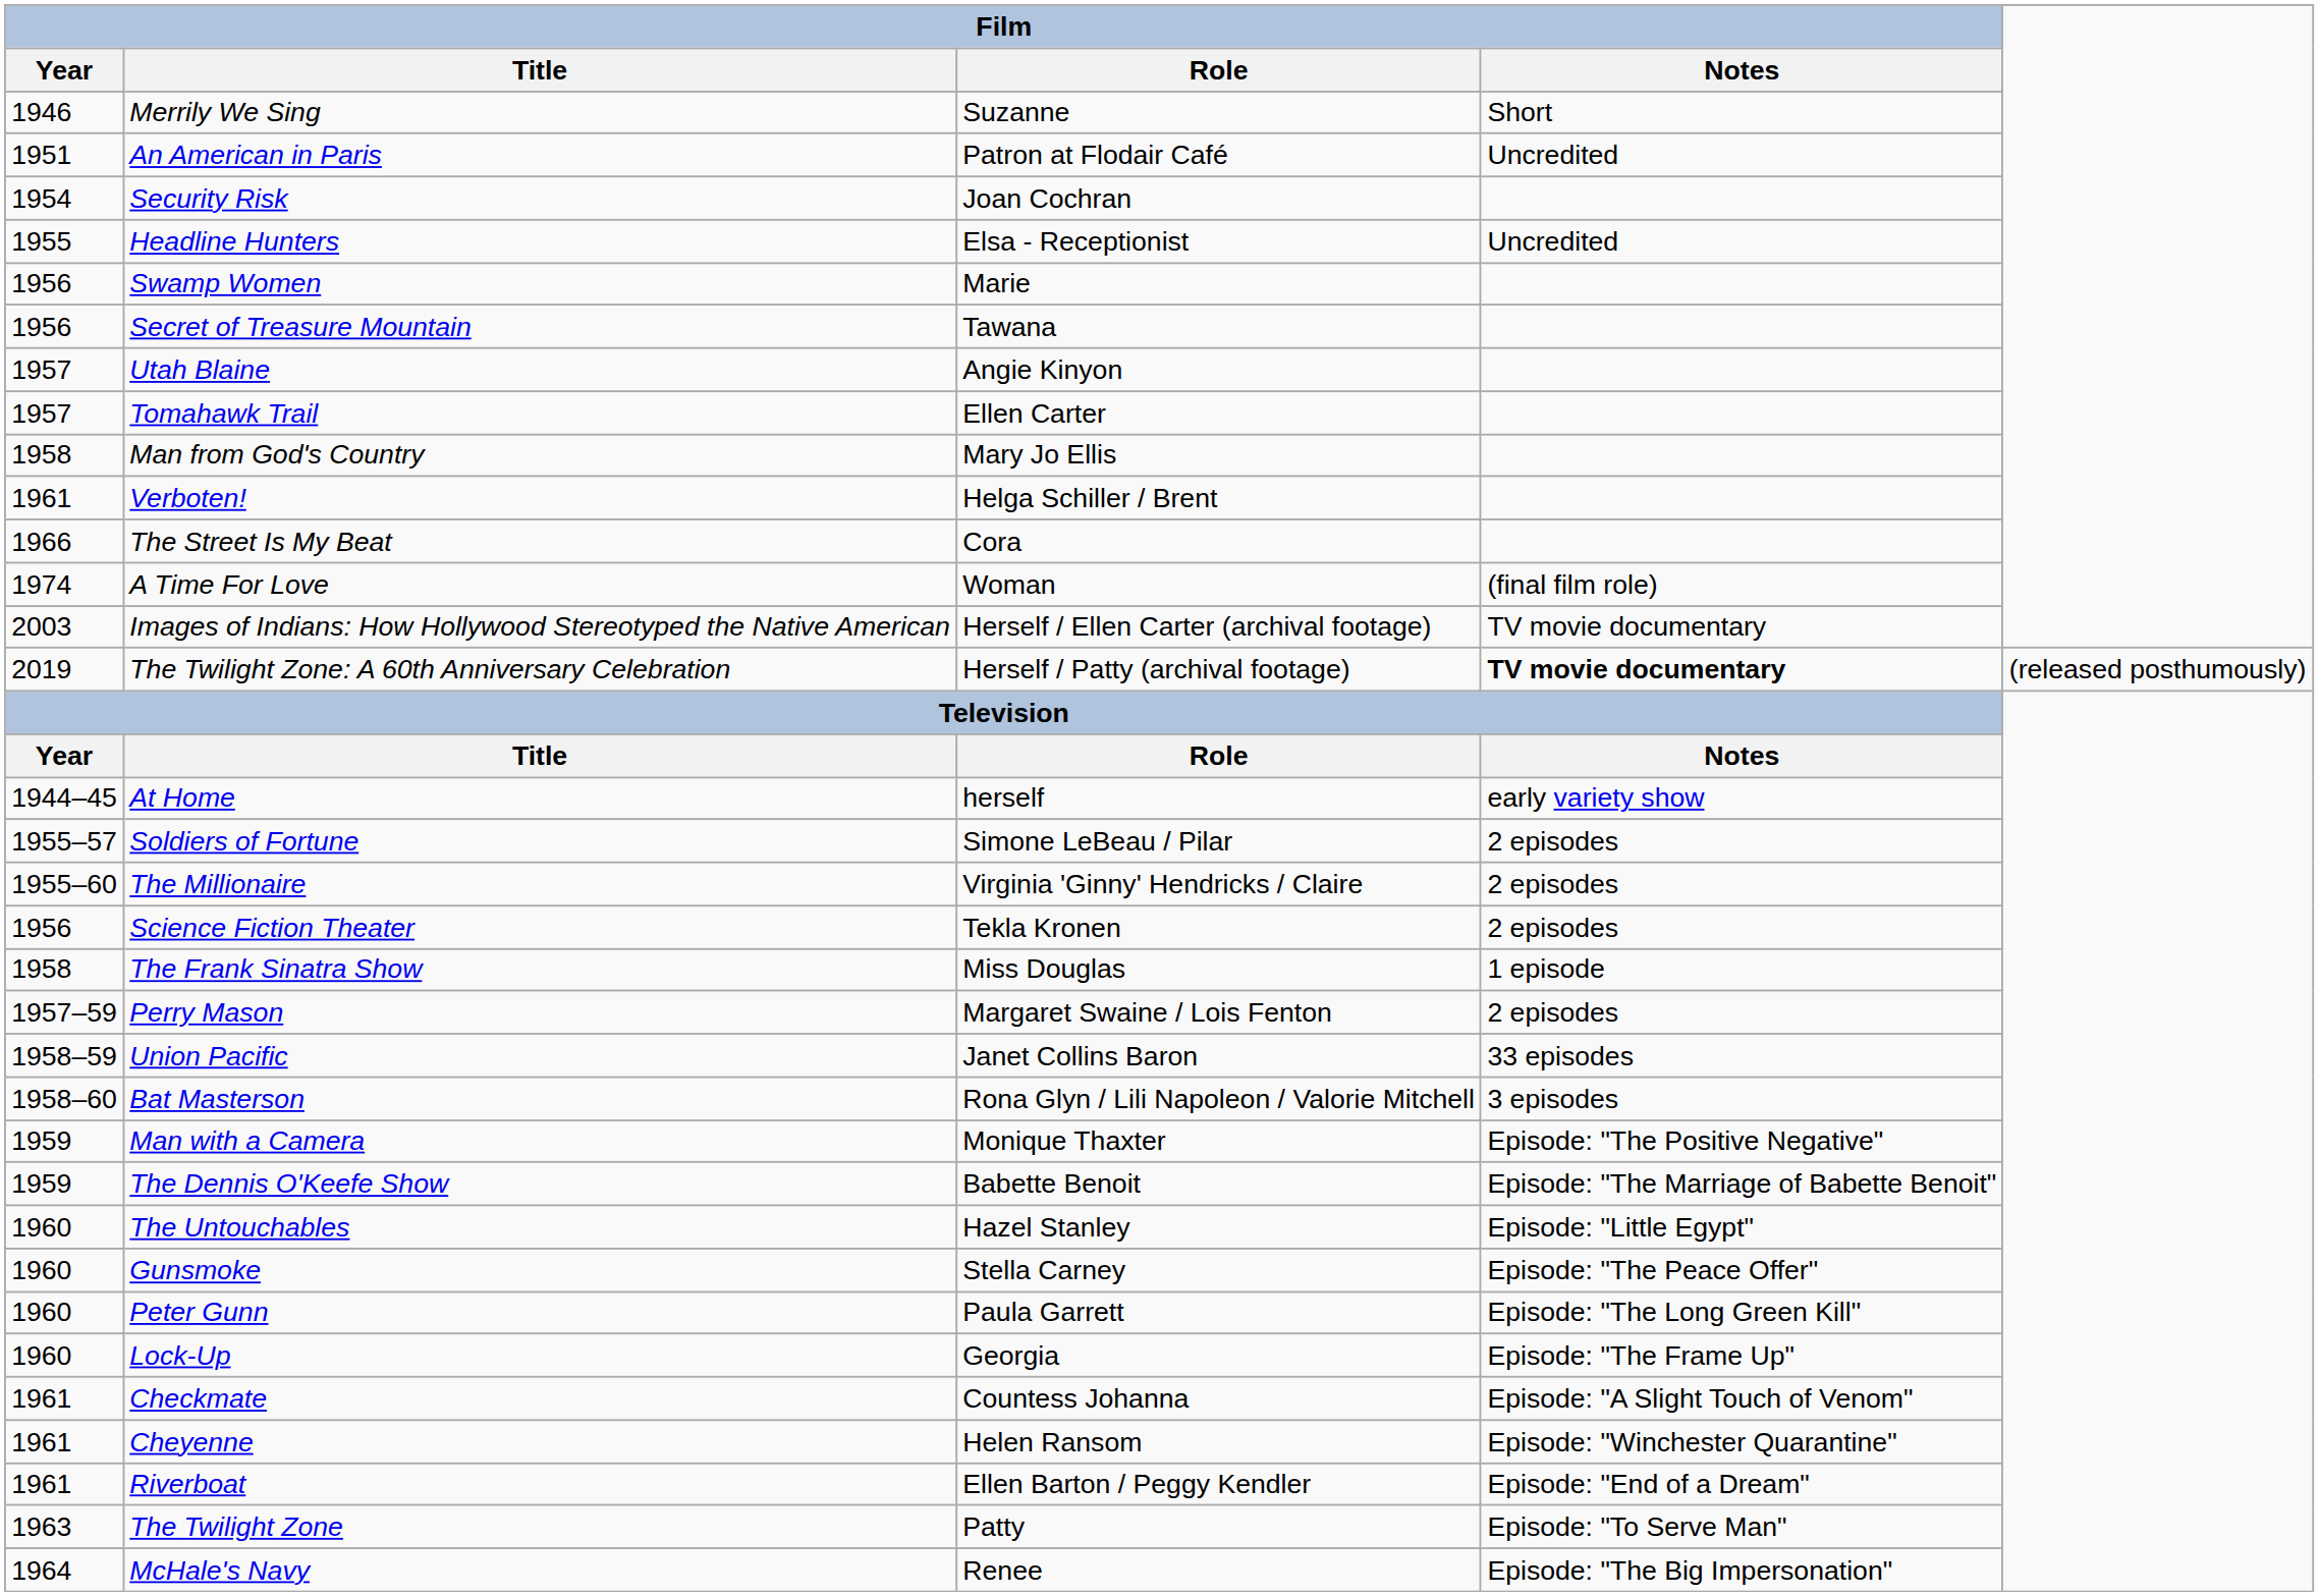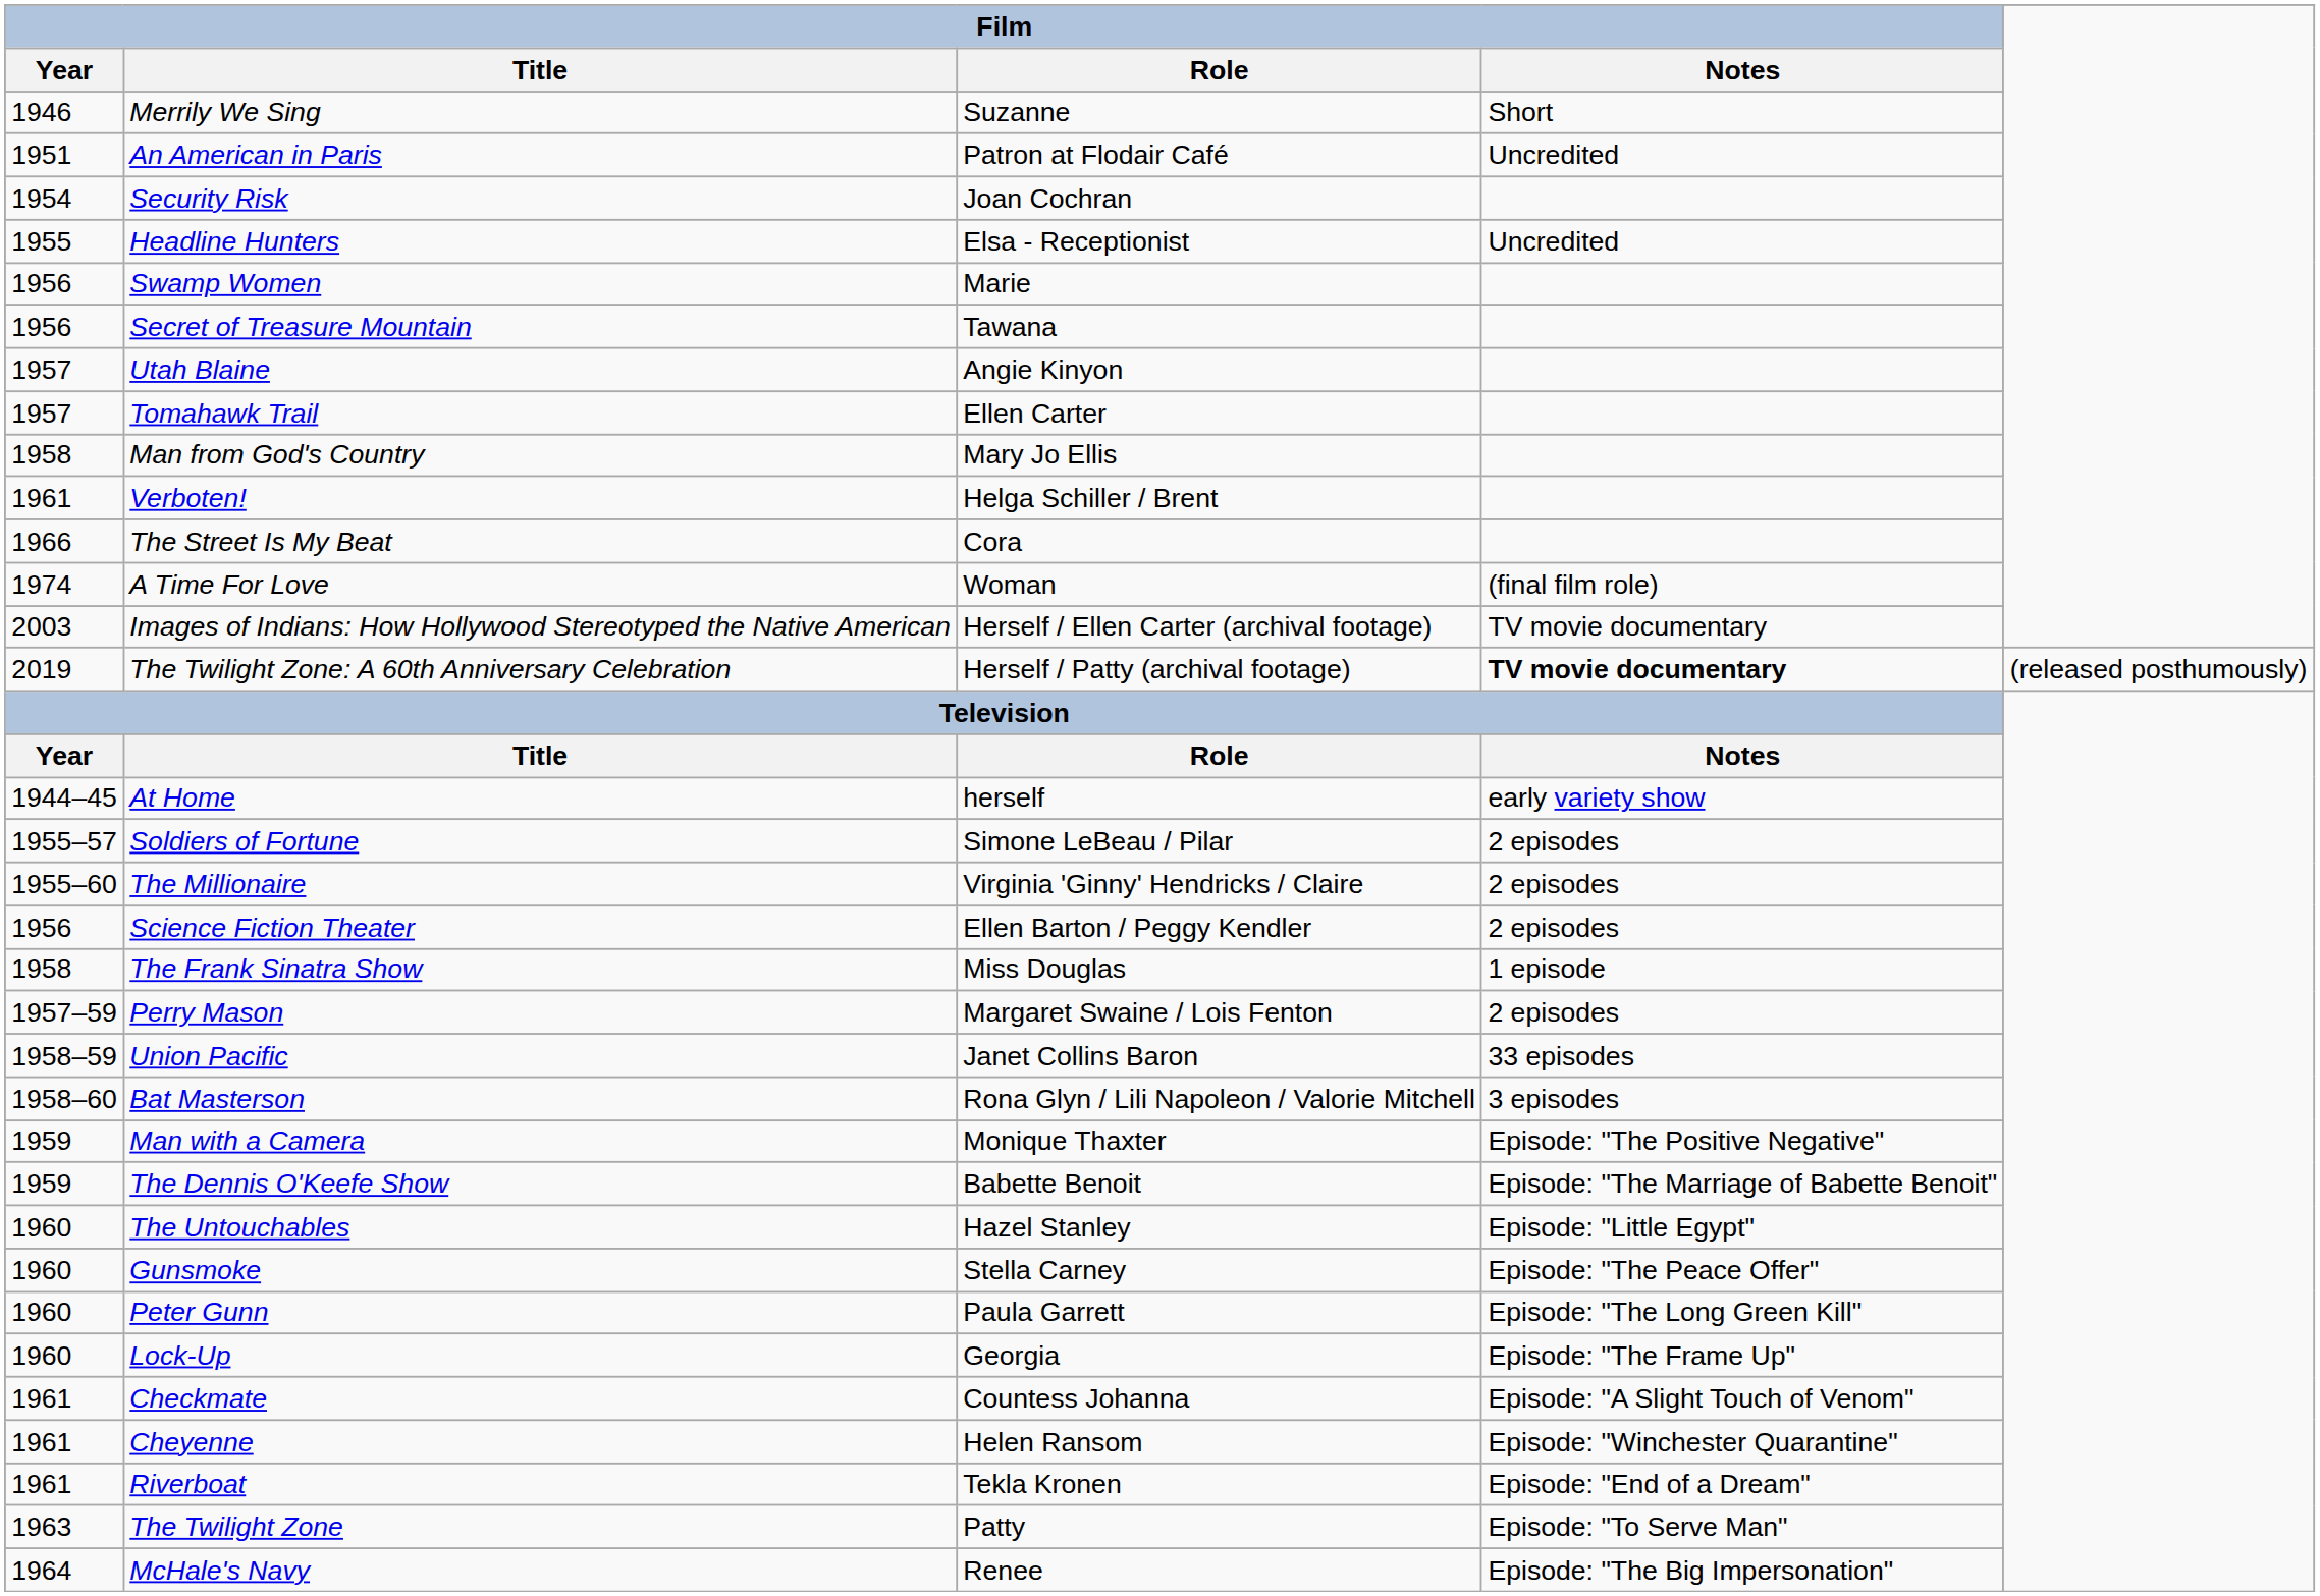Science Fiction Theater | Film / Role: Tekla Kronen -> Ellen Barton / Peggy Kendler
Riverboat | Film / Role: Ellen Barton / Peggy Kendler -> Tekla Kronen
